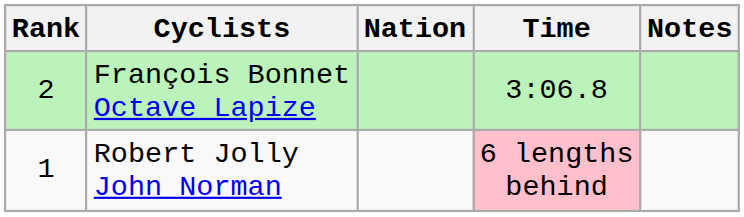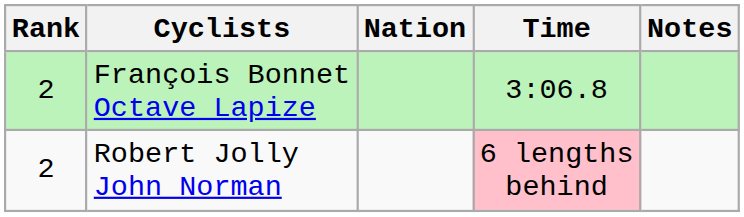Robert Jolly John Norman | Rank: 1 -> 2
